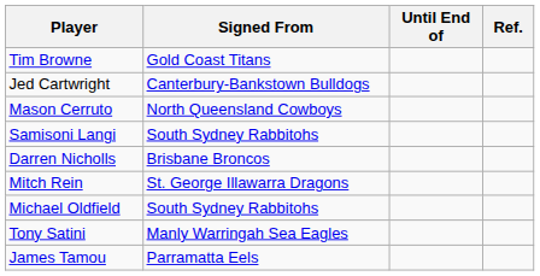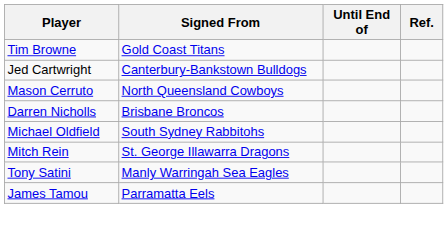- row: Samisoni Langi | South Sydney Rabbitohs
rows swapped: Michael Oldfield <-> Mitch Rein
